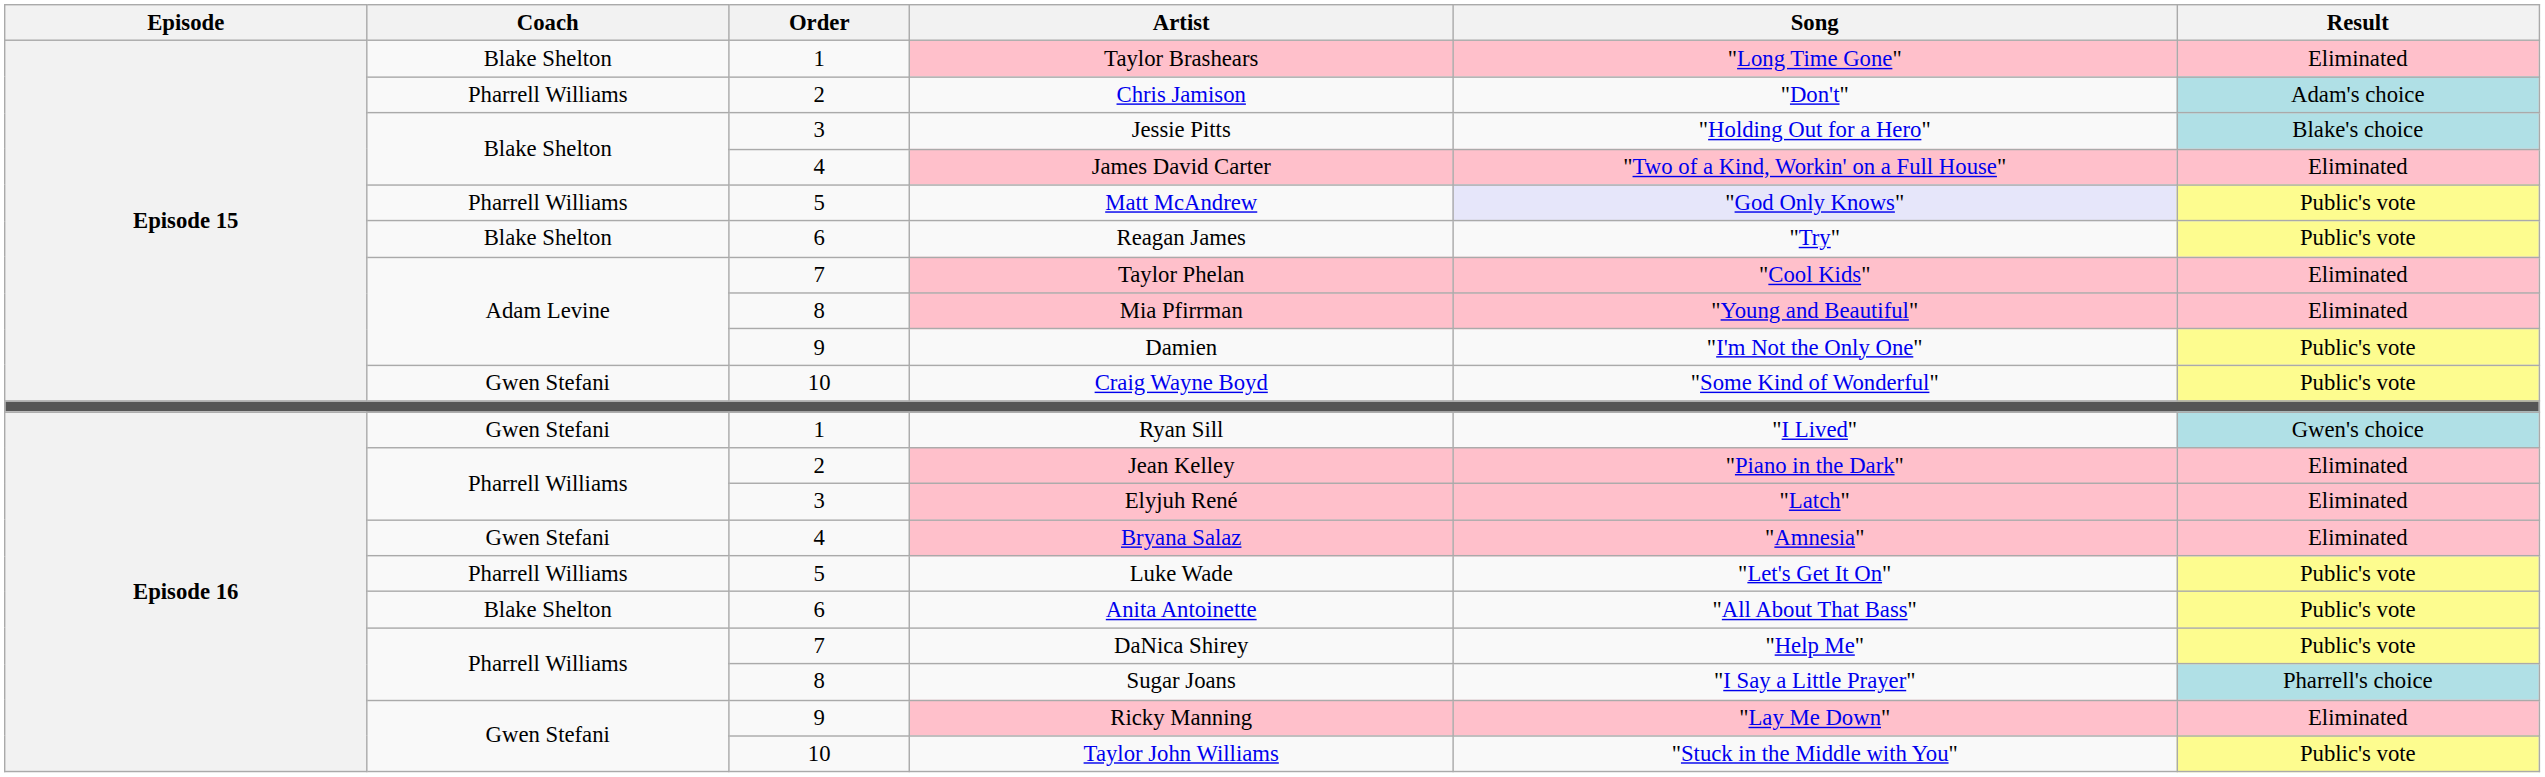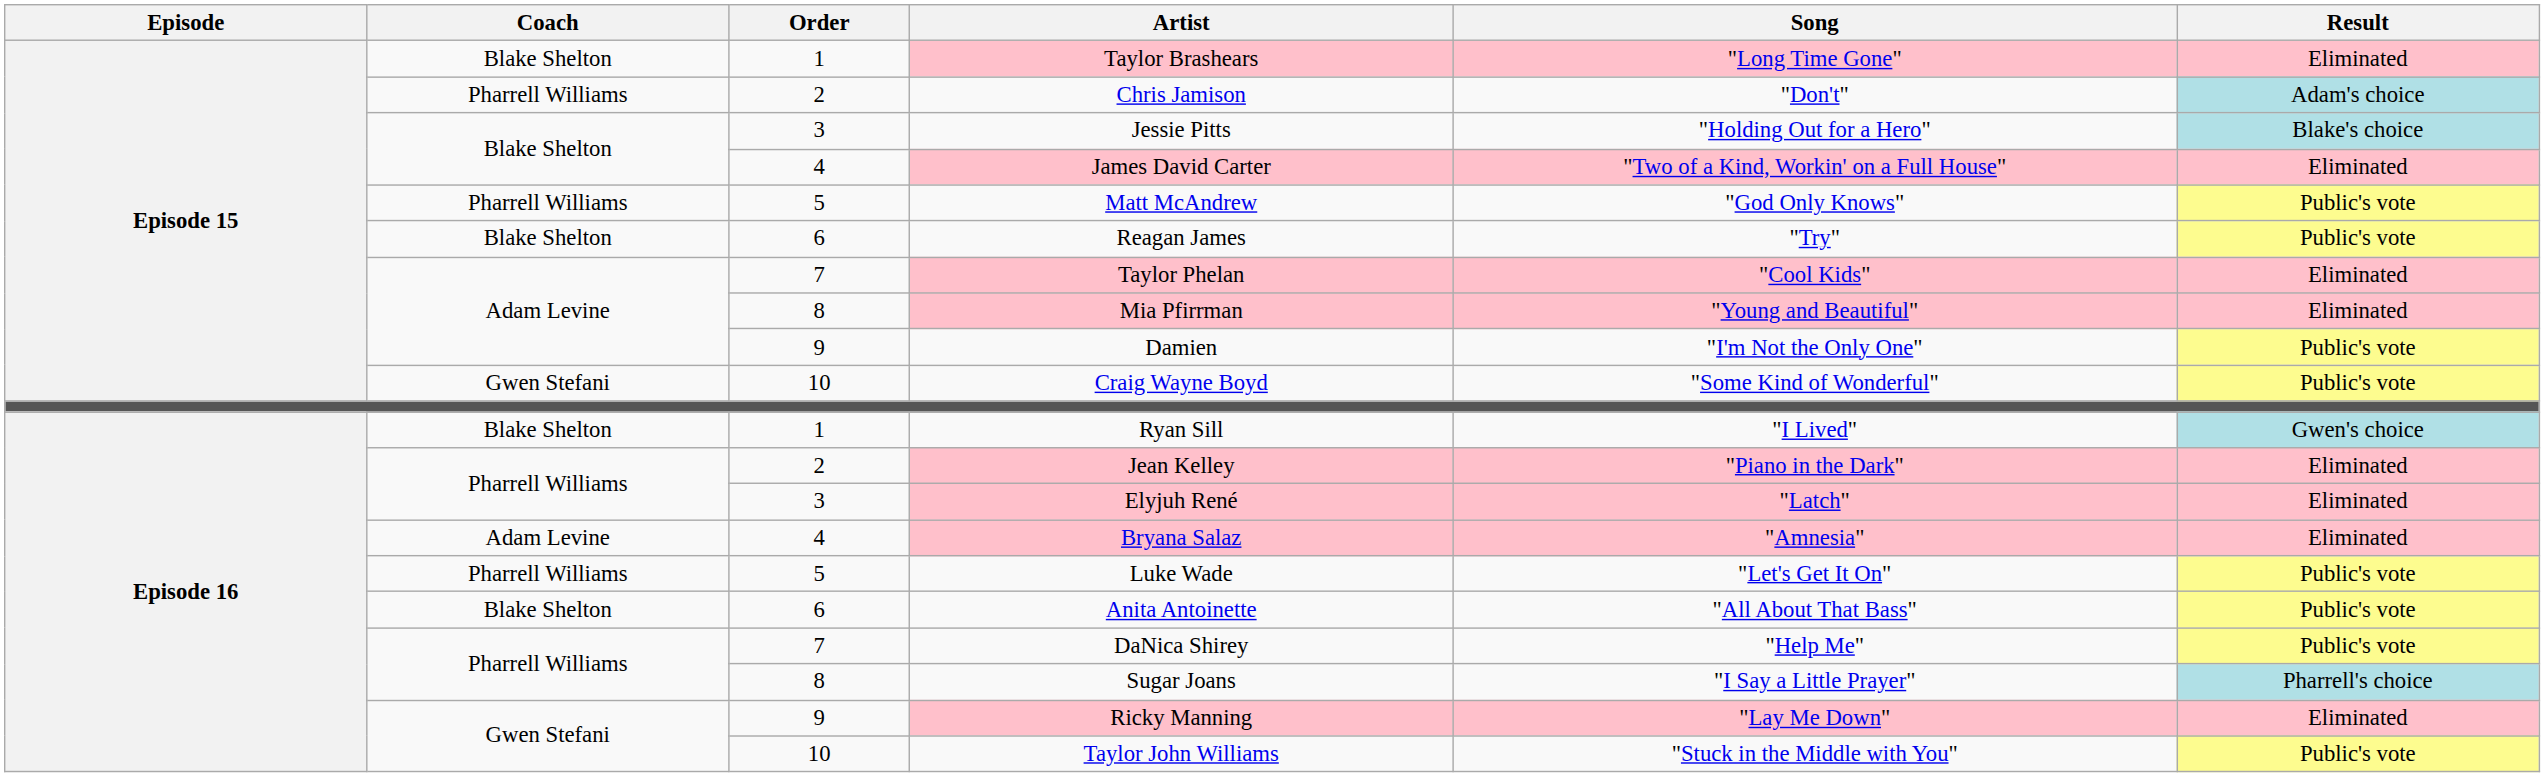Matt McAndrew | Song: lavender background -> no background
Ryan Sill | Coach: Gwen Stefani -> Blake Shelton
Bryana Salaz | Coach: Gwen Stefani -> Adam Levine
